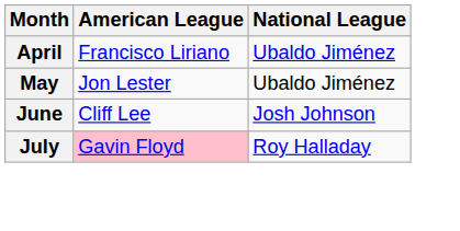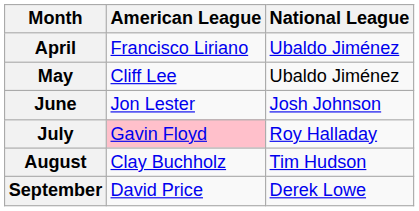May | American League: Jon Lester -> Cliff Lee
June | American League: Cliff Lee -> Jon Lester
+ row: August | Clay Buchholz | Tim Hudson
+ row: September | David Price | Derek Lowe
